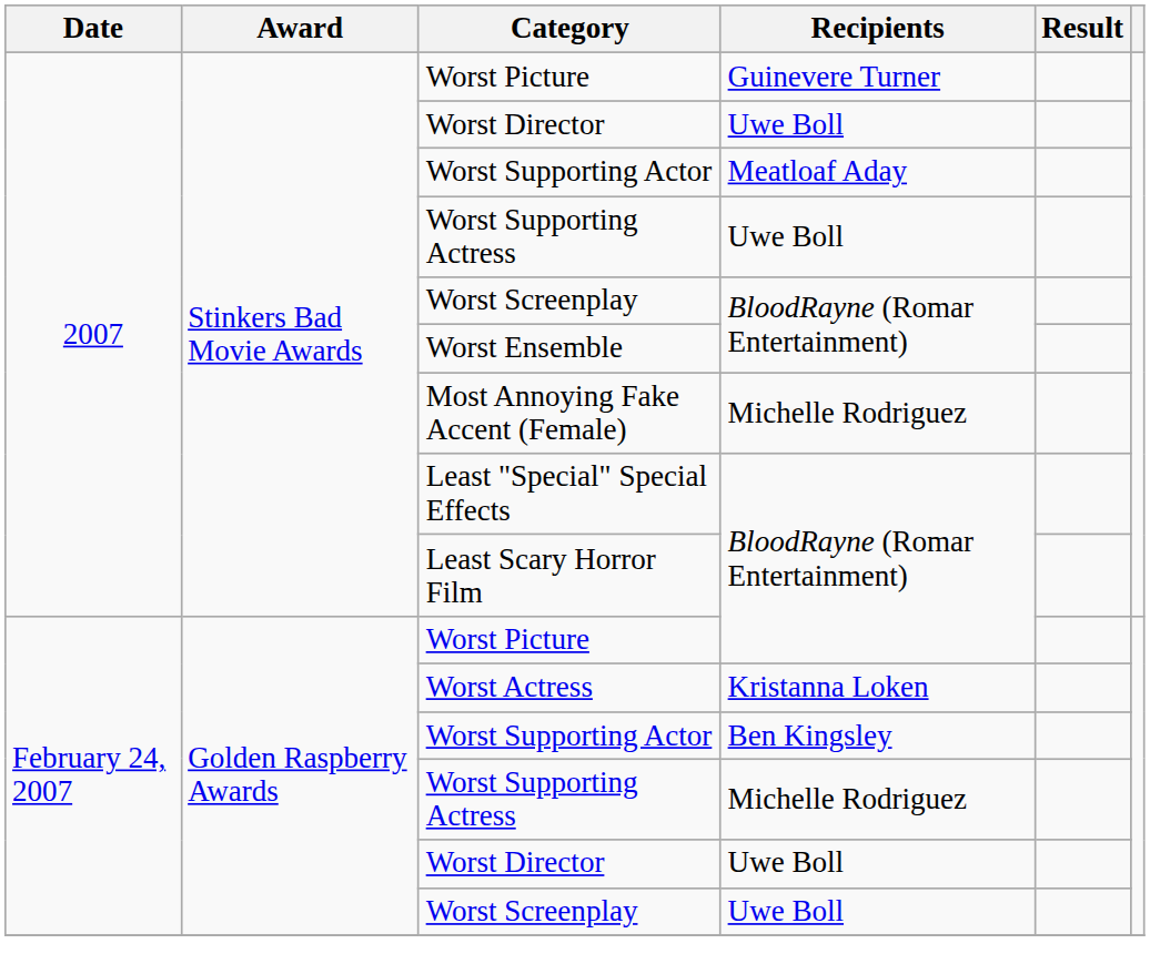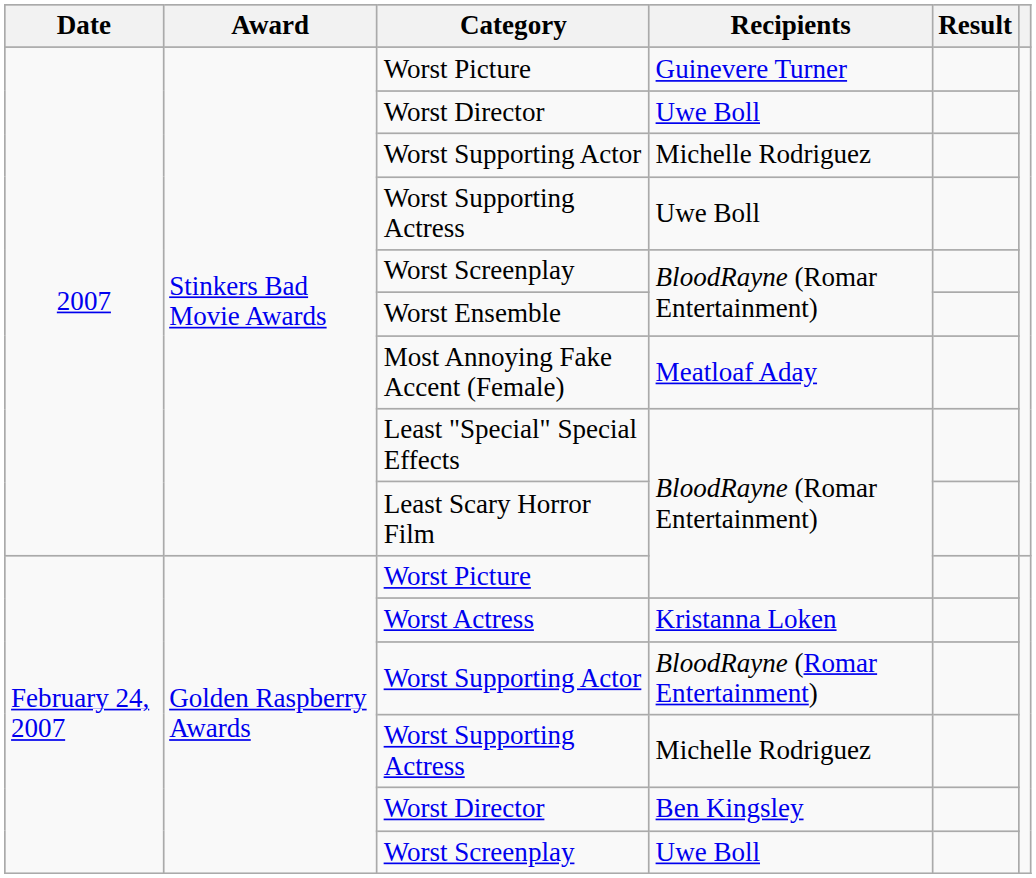2007 / Worst Supporting Actor | Recipients: Meatloaf Aday -> Michelle Rodriguez
Most Annoying Fake Accent (Female) | Recipients: Michelle Rodriguez -> Meatloaf Aday
February 24, 2007 / Worst Supporting Actor | Recipients: Ben Kingsley -> BloodRayne (Romar Entertainment)
February 24, 2007 / Worst Director | Recipients: Uwe Boll -> Ben Kingsley
